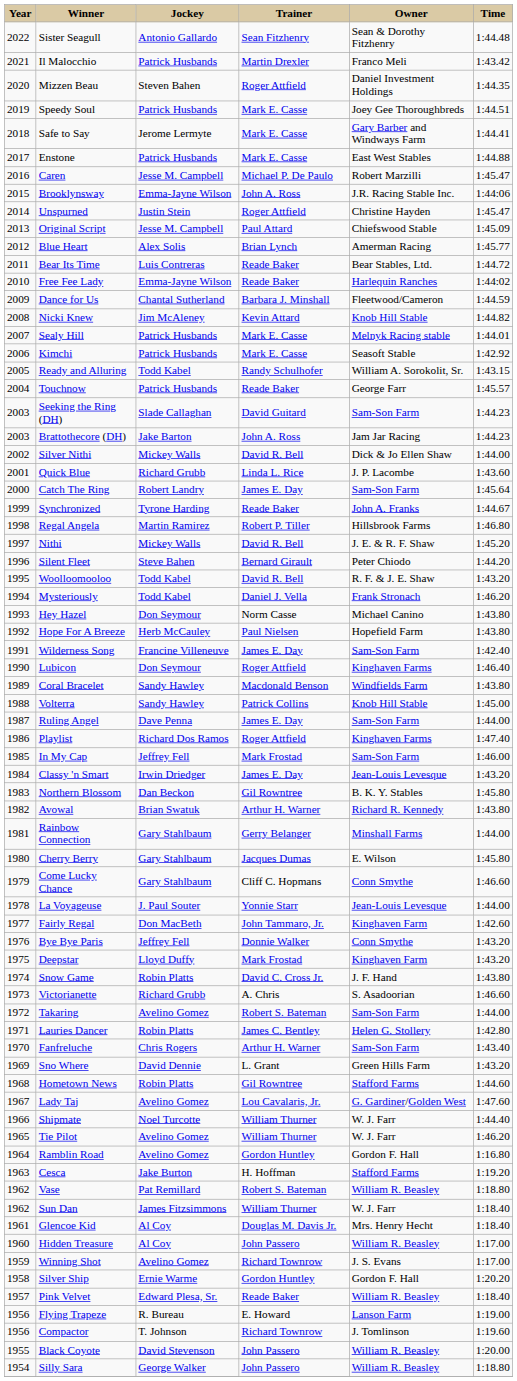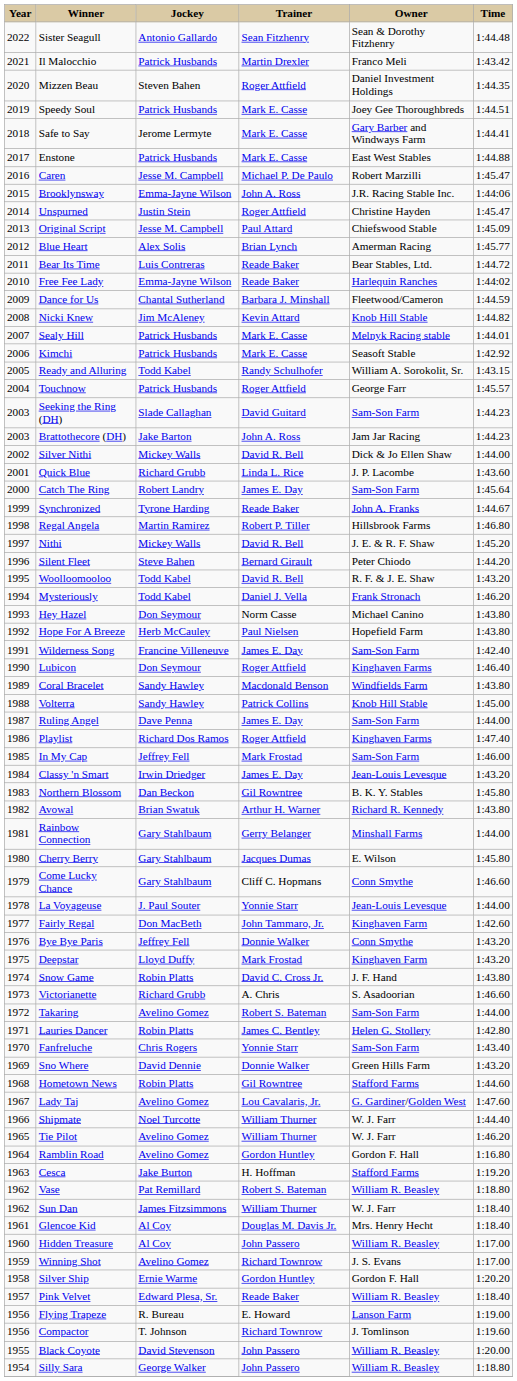Touchnow | Trainer: Reade Baker -> Roger Attfield
Fanfreluche | Trainer: Arthur H. Warner -> Yonnie Starr
Sno Where | Trainer: L. Grant -> Donnie Walker
